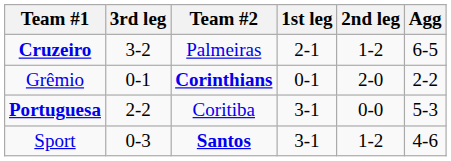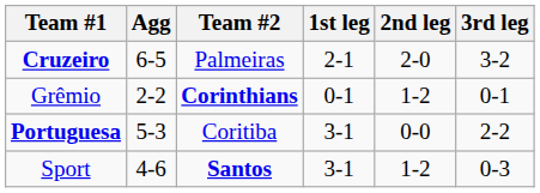columns swapped: Agg <-> 3rd leg
Cruzeiro | 2nd leg: 1-2 -> 2-0
Grêmio | 2nd leg: 2-0 -> 1-2
